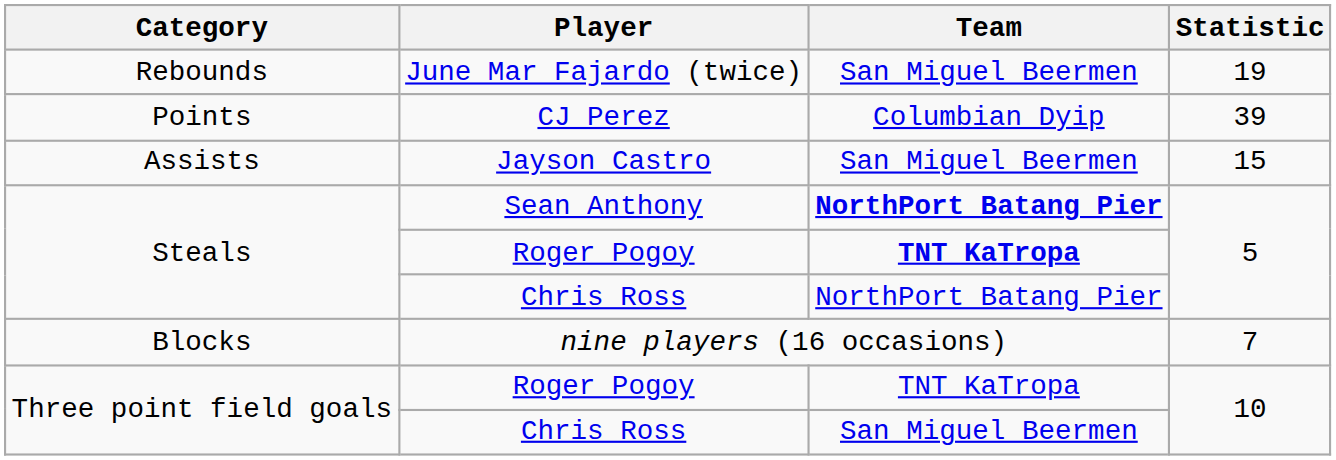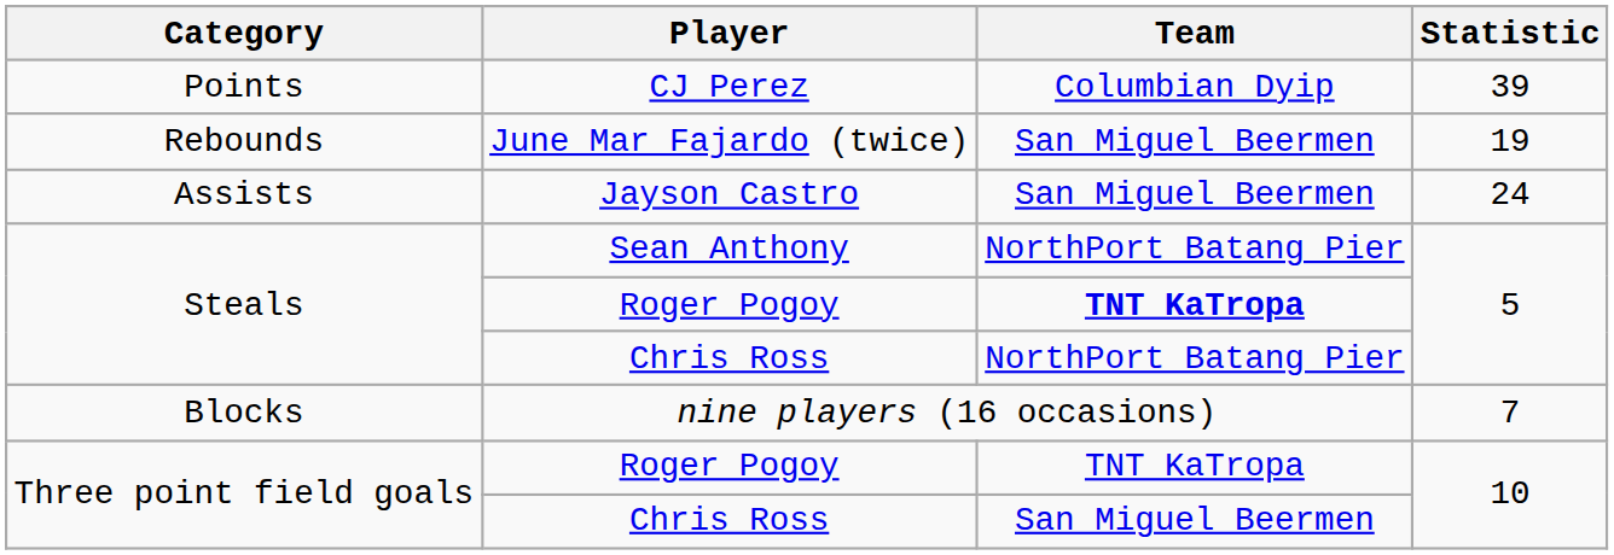rows swapped: CJ Perez <-> June Mar Fajardo (twice)
Jayson Castro | Statistic: 15 -> 24
Sean Anthony | Team: bold -> normal
